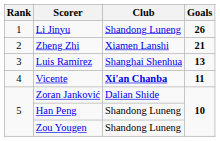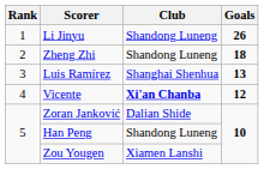Zheng Zhi | Club: Xiamen Lanshi -> Shandong Luneng
Zheng Zhi | Goals: 21 -> 18
Vicente | Goals: 11 -> 12
Zou Yougen | Club: Shandong Luneng -> Xiamen Lanshi
